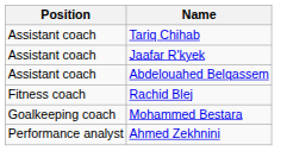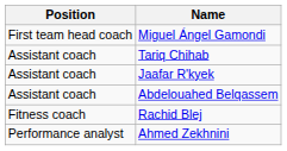+ row: First team head coach | Miguel Ángel Gamondi
- row: Goalkeeping coach | Mohammed Bestara
